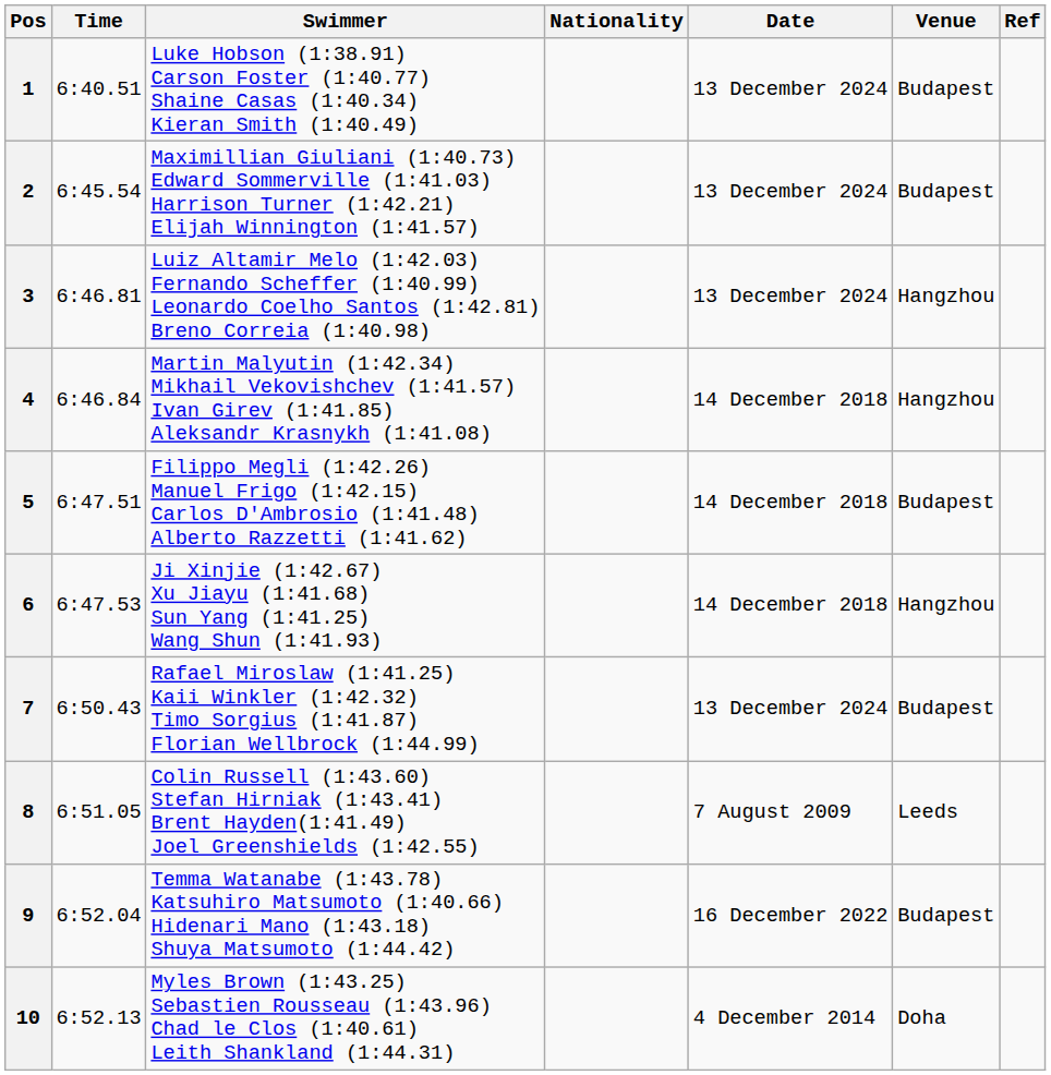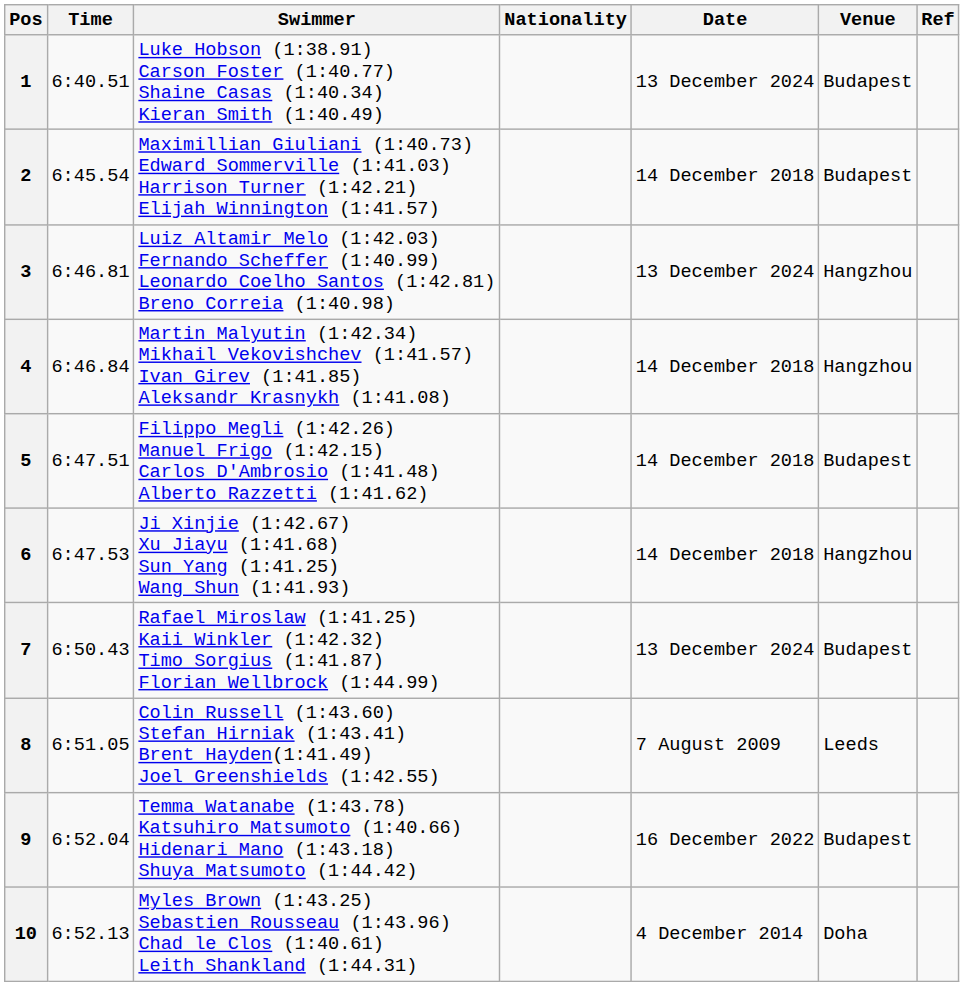2 | Date: 13 December 2024 -> 14 December 2018
